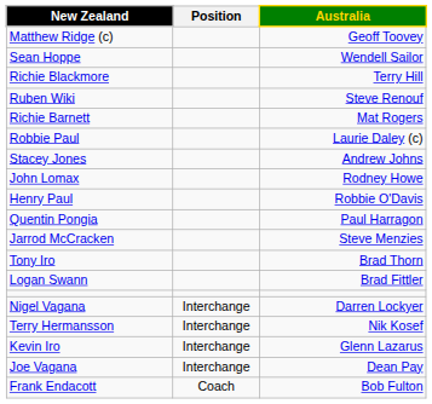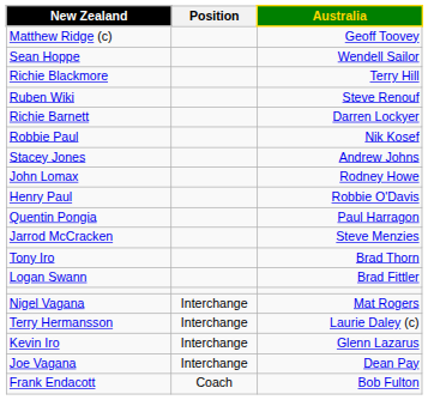Richie Barnett | Australia: Mat Rogers -> Darren Lockyer
Robbie Paul | Australia: Laurie Daley (c) -> Nik Kosef
Nigel Vagana | Australia: Darren Lockyer -> Mat Rogers
Terry Hermansson | Australia: Nik Kosef -> Laurie Daley (c)
